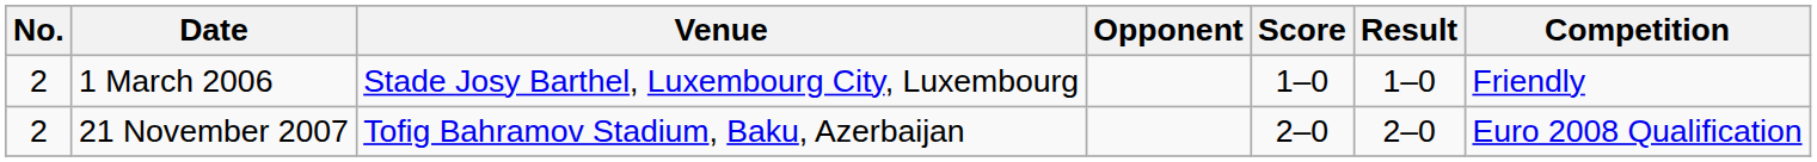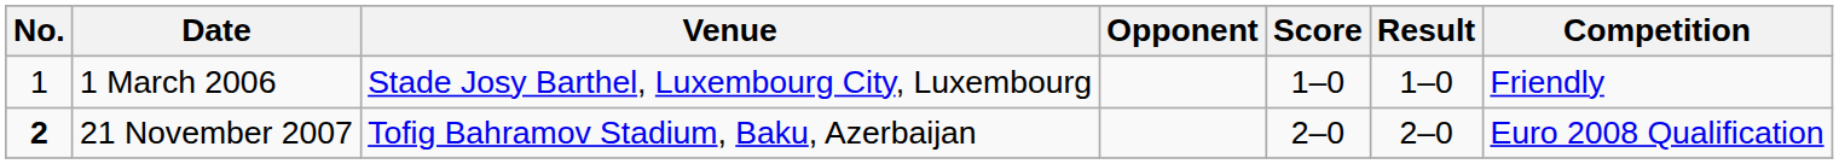1 March 2006 | No.: 2 -> 1
21 November 2007 | No.: normal -> bold
